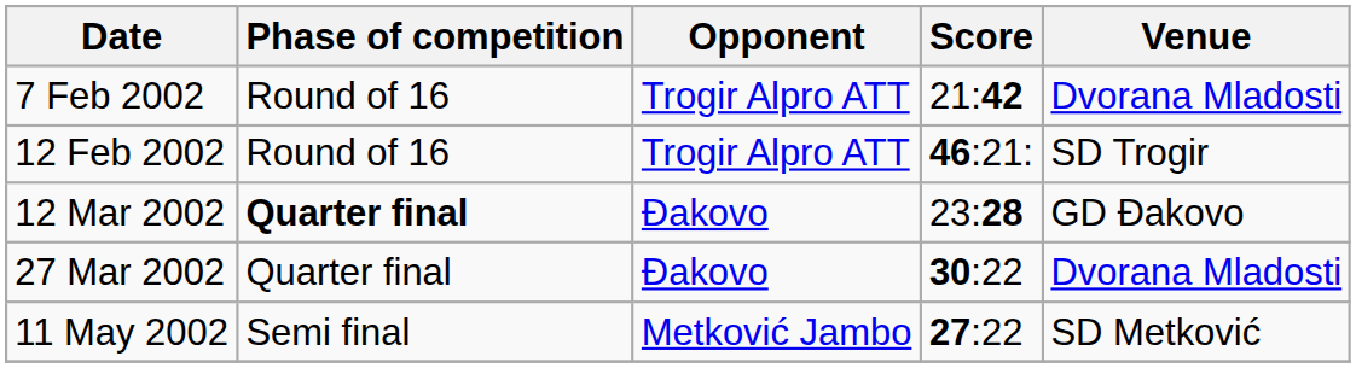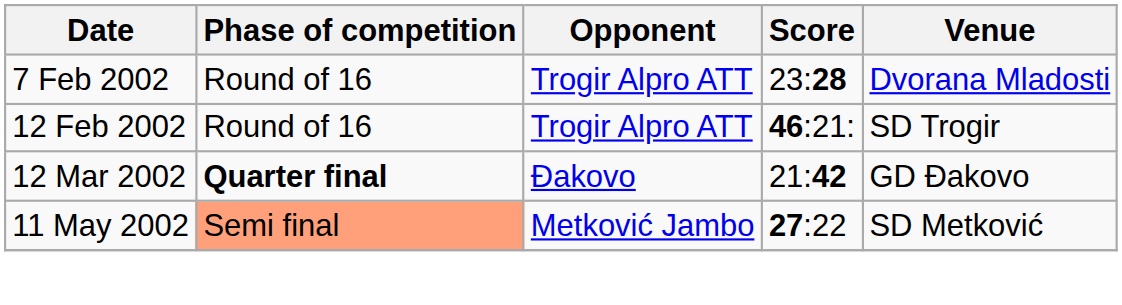7 Feb 2002 | Score: 21:42 -> 23:28
12 Mar 2002 | Score: 23:28 -> 21:42
- row: 27 Mar 2002 | Quarter final | Đakovo | 30:22 | Dvorana Mladosti
11 May 2002 | Phase of competition: no background -> lightsalmon background
